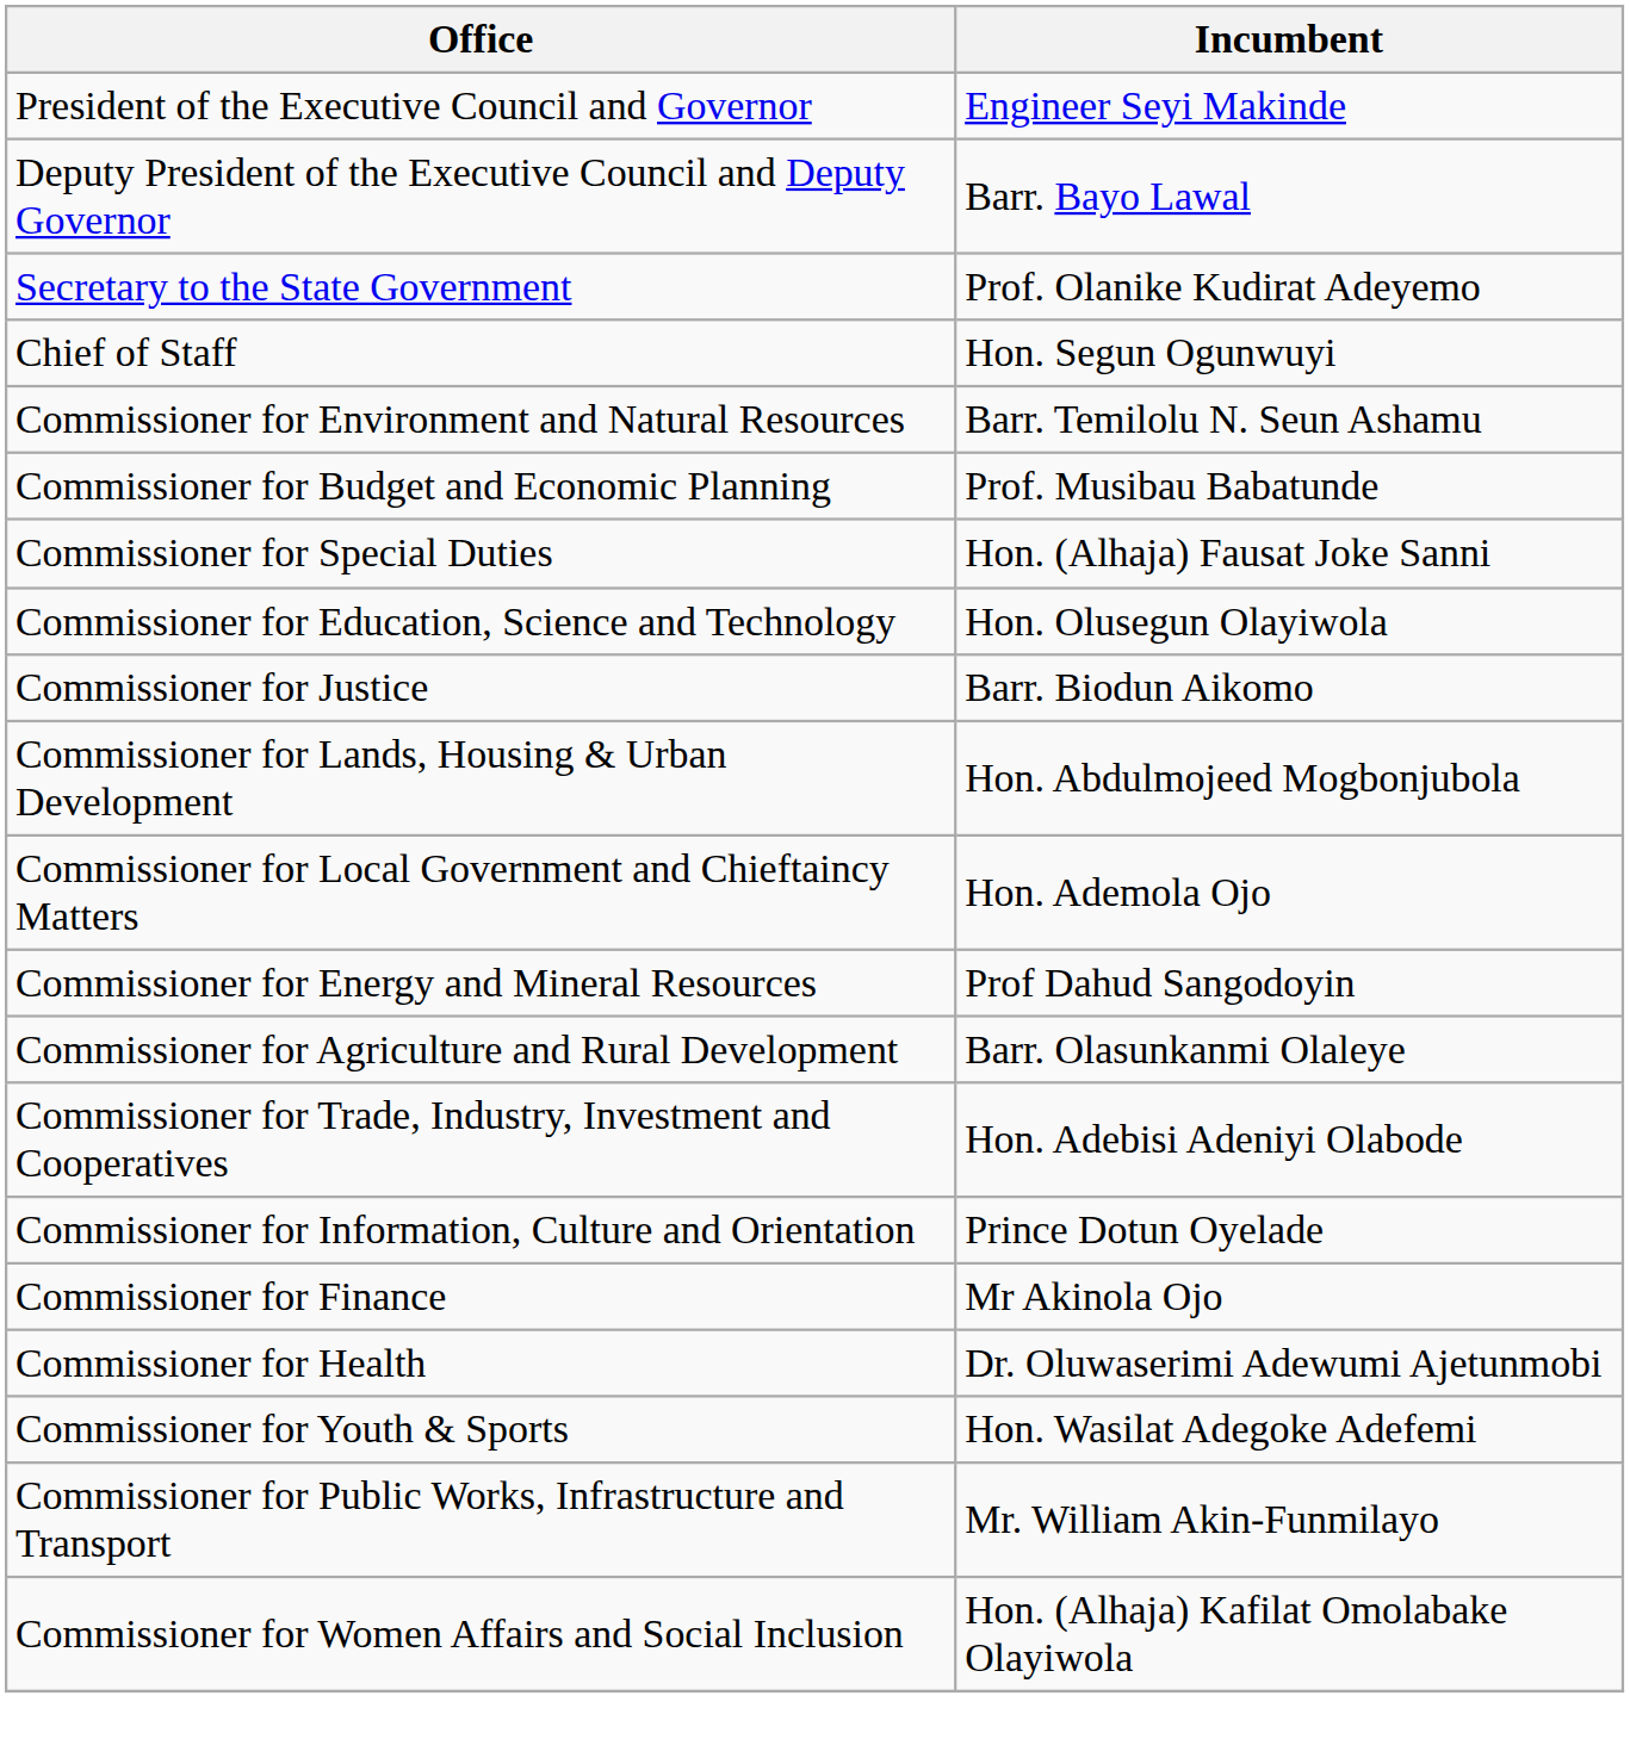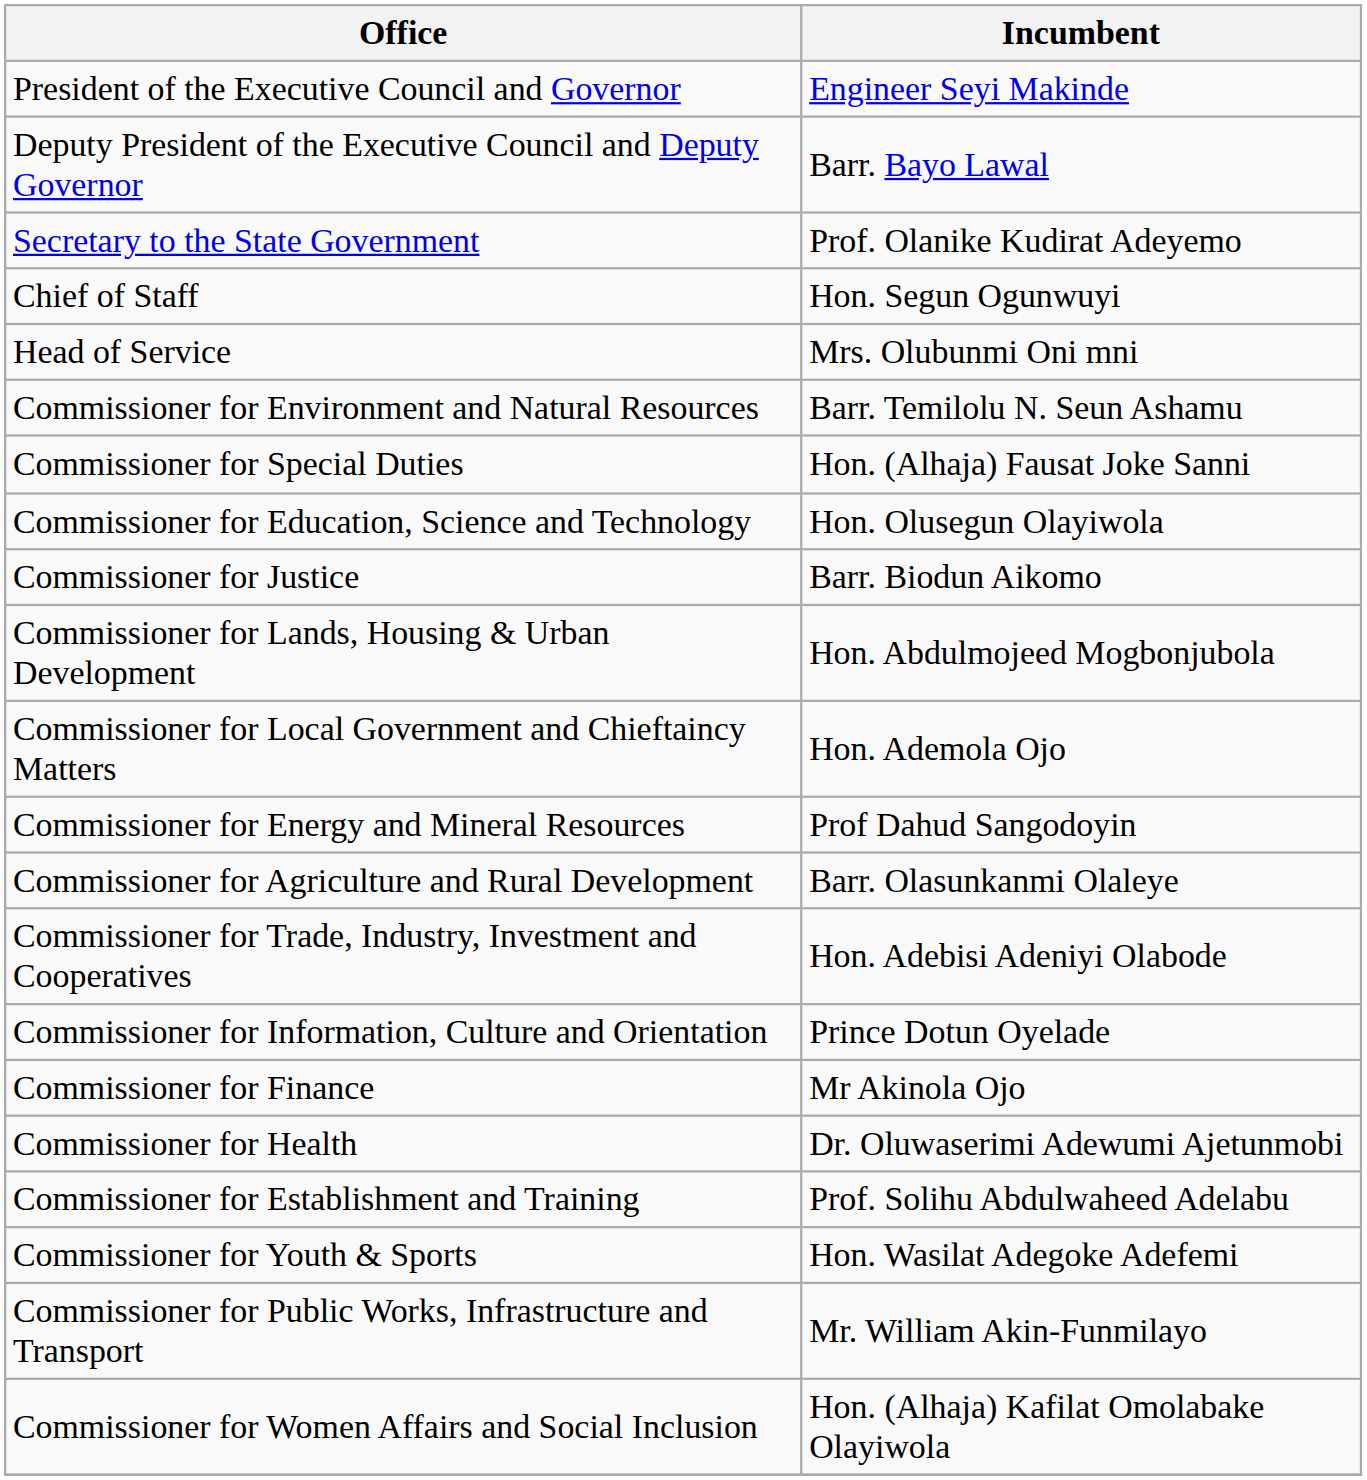+ row: Head of Service | Mrs. Olubunmi Oni mni
- row: Commissioner for Budget and Economic Planning | Prof. Musibau Babatunde
+ row: Commissioner for Establishment and Training | Prof. Solihu Abdulwaheed Adelabu
